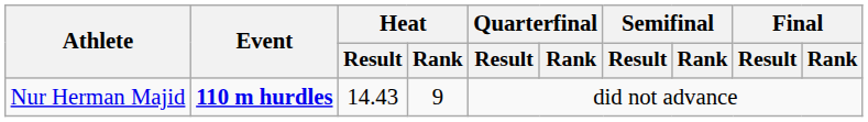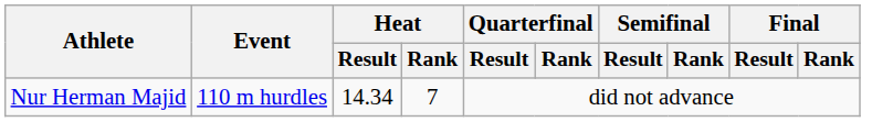Nur Herman Majid | Event: bold -> normal
Nur Herman Majid | Heat / Result: 14.43 -> 14.34
Nur Herman Majid | Heat / Rank: 9 -> 7
